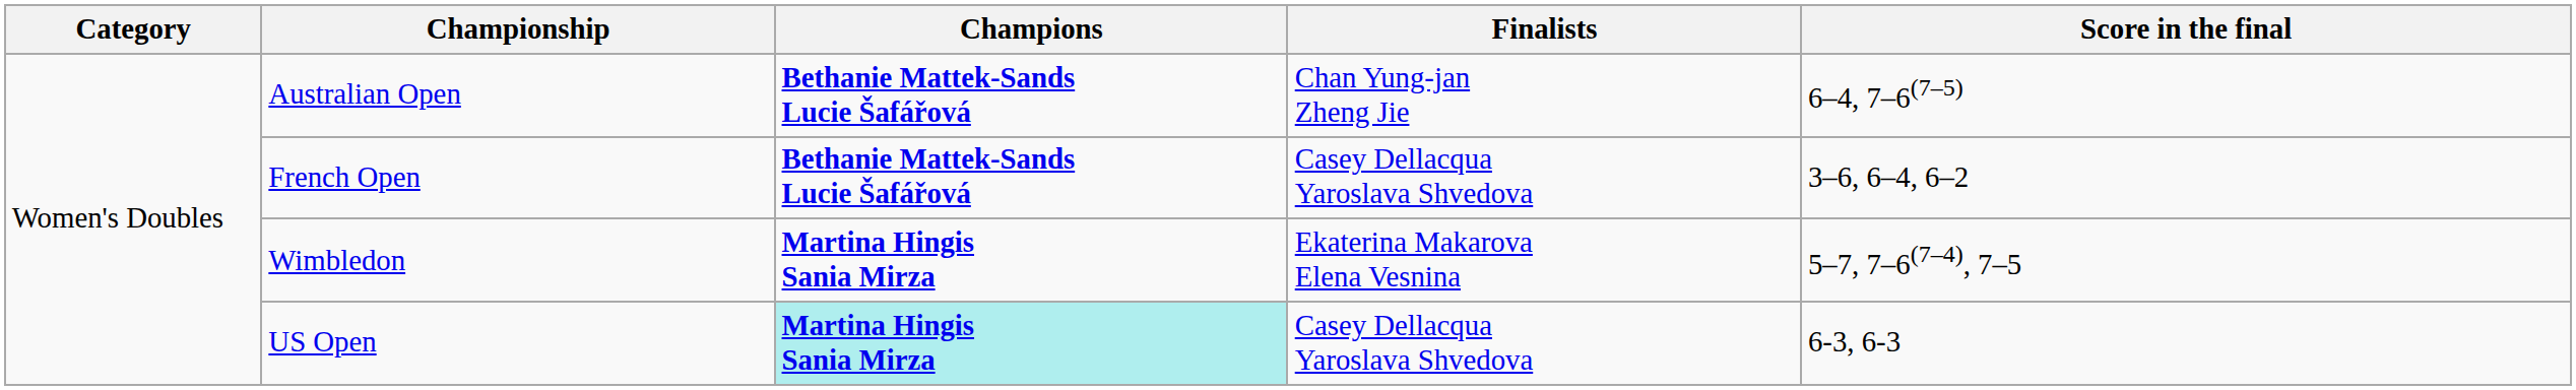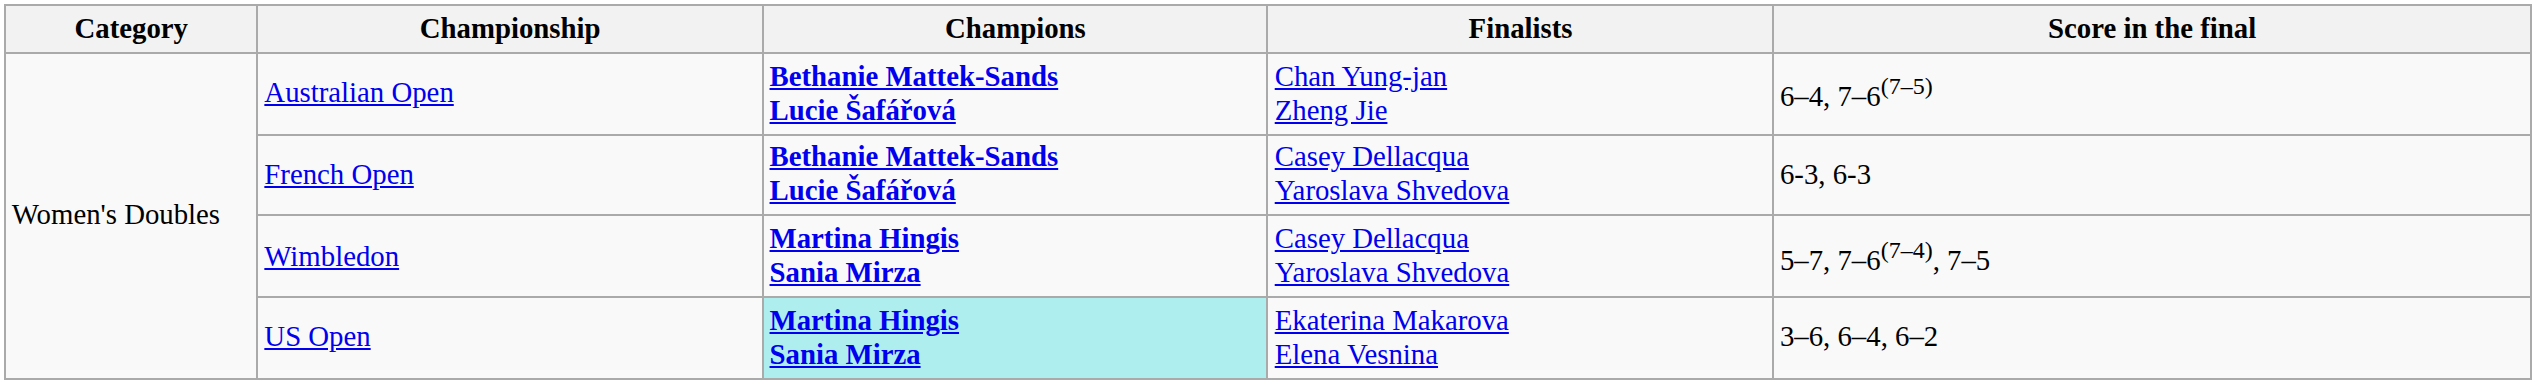French Open | Score in the final: 3–6, 6–4, 6–2 -> 6-3, 6-3
Wimbledon | Finalists: Ekaterina Makarova Elena Vesnina -> Casey Dellacqua Yaroslava Shvedova
US Open | Finalists: Casey Dellacqua Yaroslava Shvedova -> Ekaterina Makarova Elena Vesnina
US Open | Score in the final: 6-3, 6-3 -> 3–6, 6–4, 6–2
